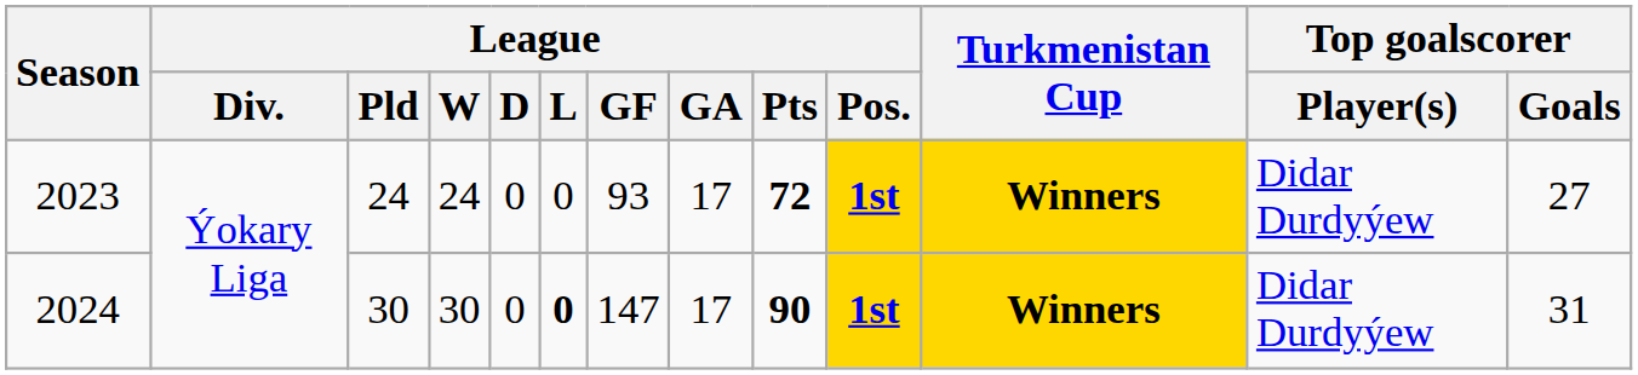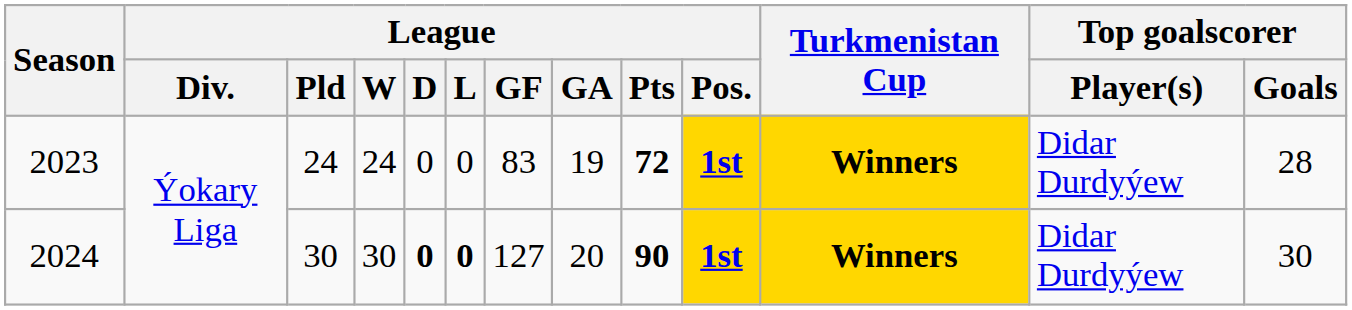2023 | League / GF: 93 -> 83
2023 | League / GA: 17 -> 19
2023 | Top goalscorer / Goals: 27 -> 28
2024 | League / D: normal -> bold
2024 | League / GF: 147 -> 127
2024 | League / GA: 17 -> 20
2024 | Top goalscorer / Goals: 31 -> 30
